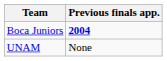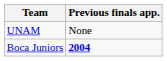rows swapped: UNAM <-> Boca Juniors
